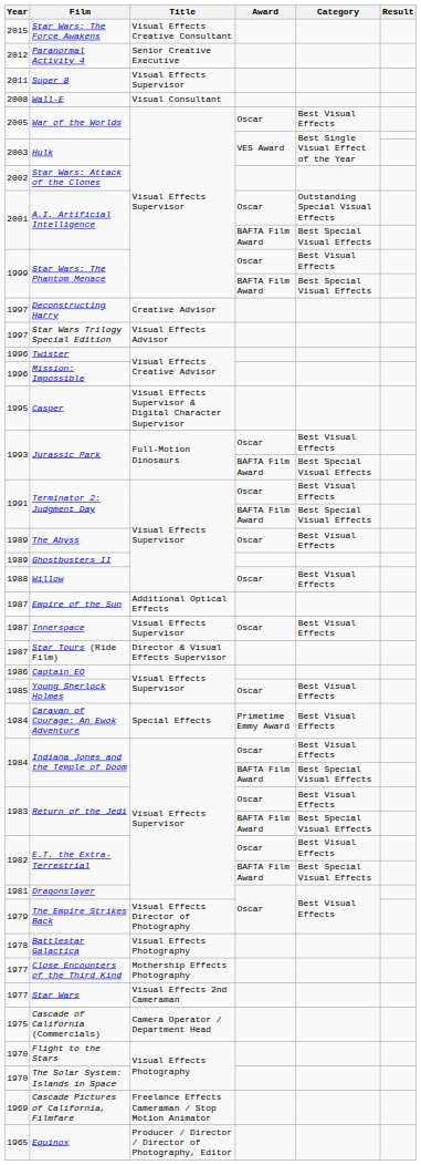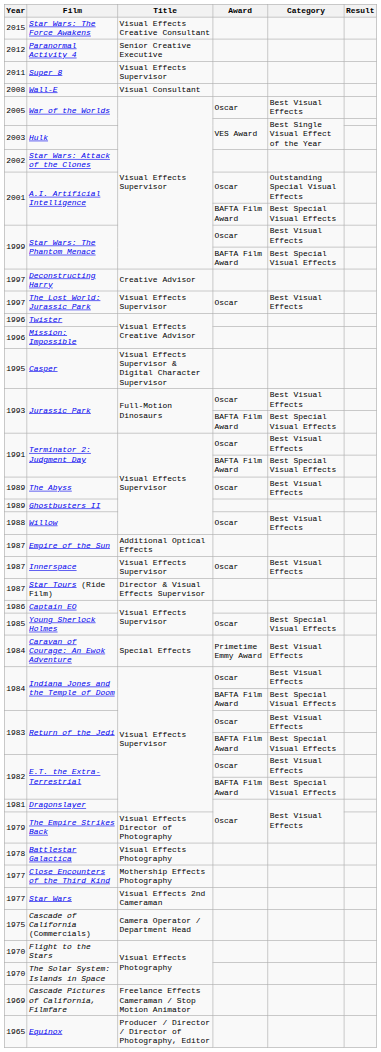+ row: 1997 | The Lost World: Jurassic Park | Visual Effects Supervisor | Oscar | Best Visual Effects
- row: 1997 | Star Wars Trilogy Special Edition | Visual Effects Advisor
Young Sherlock Holmes | Category: Best Visual Effects -> Best Special Visual Effects
